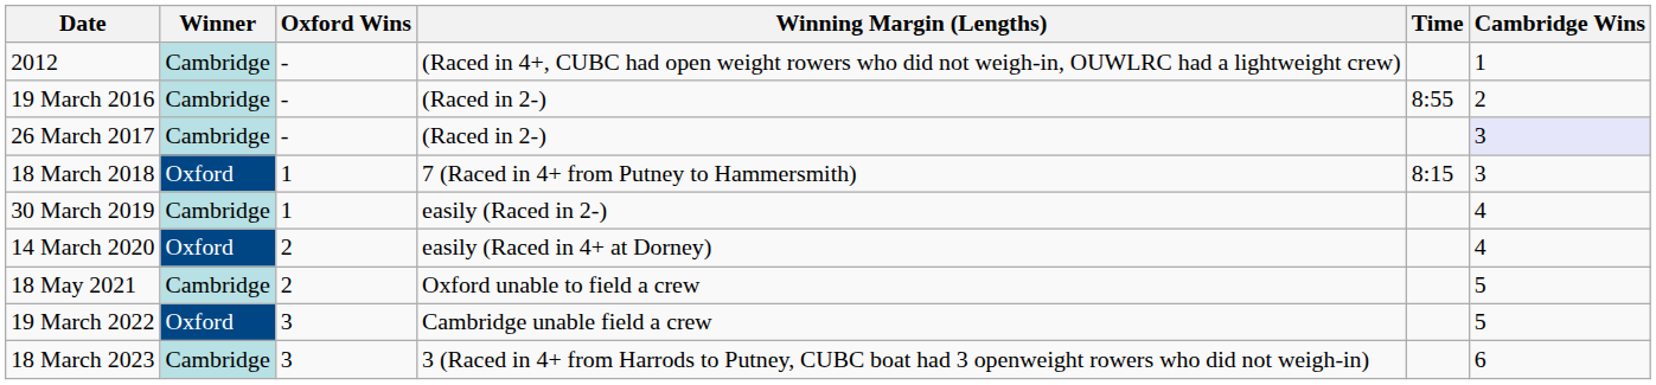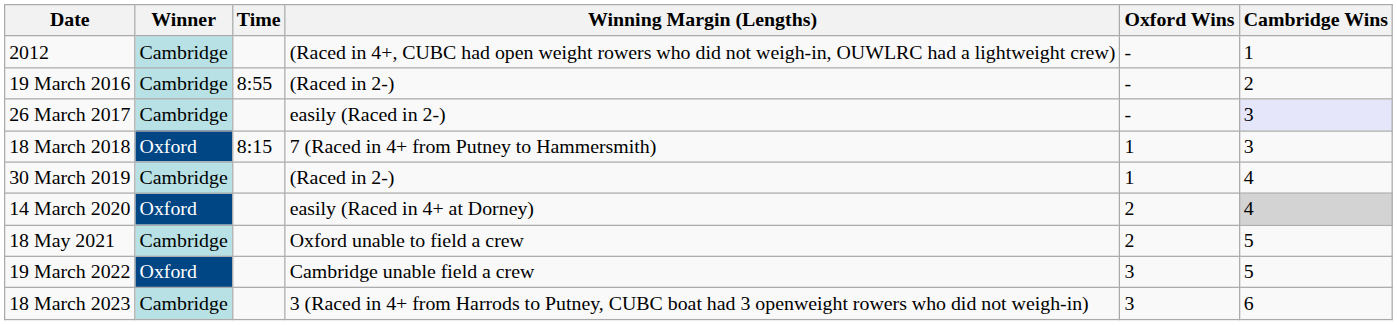columns swapped: Time <-> Oxford Wins
26 March 2017 | Winning Margin (Lengths): (Raced in 2-) -> easily (Raced in 2-)
30 March 2019 | Winning Margin (Lengths): easily (Raced in 2-) -> (Raced in 2-)
14 March 2020 | Cambridge Wins: no background -> lightgrey background
